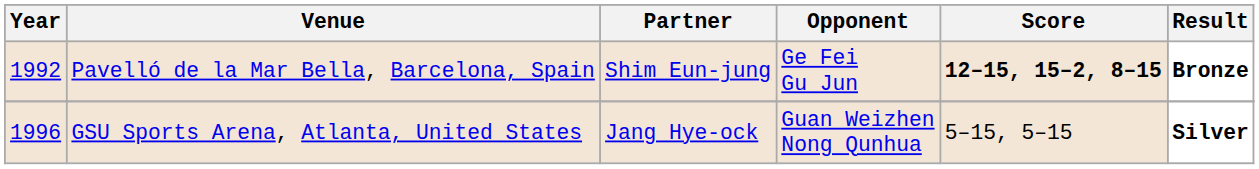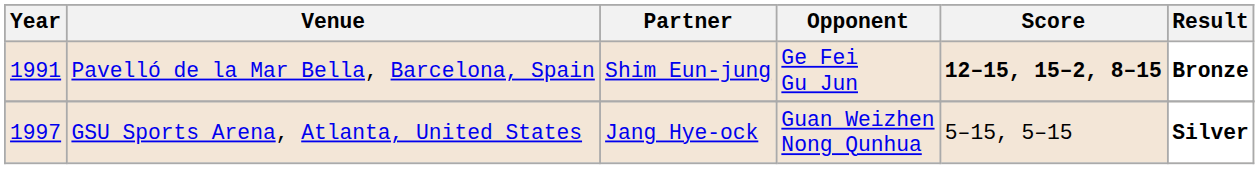Pavelló de la Mar Bella, Barcelona, Spain | Year: 1992 -> 1991
GSU Sports Arena, Atlanta, United States | Year: 1996 -> 1997
